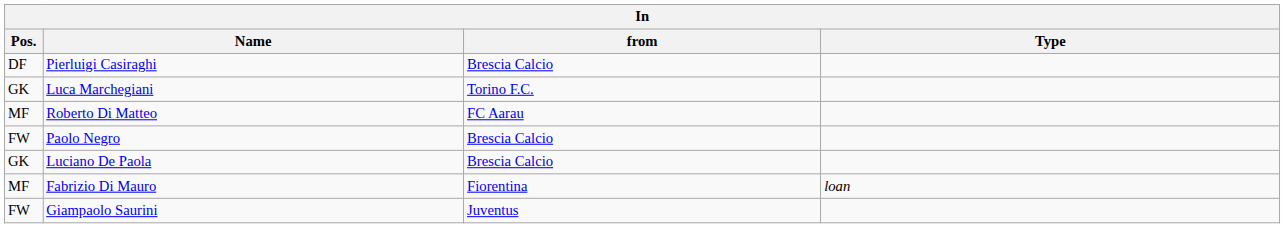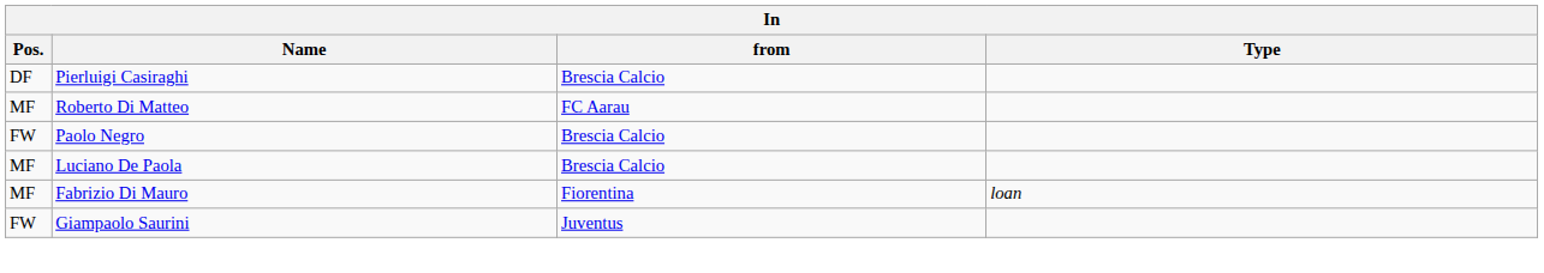- row: GK | Luca Marchegiani | Torino F.C.
Luciano De Paola | Pos.: GK -> MF
